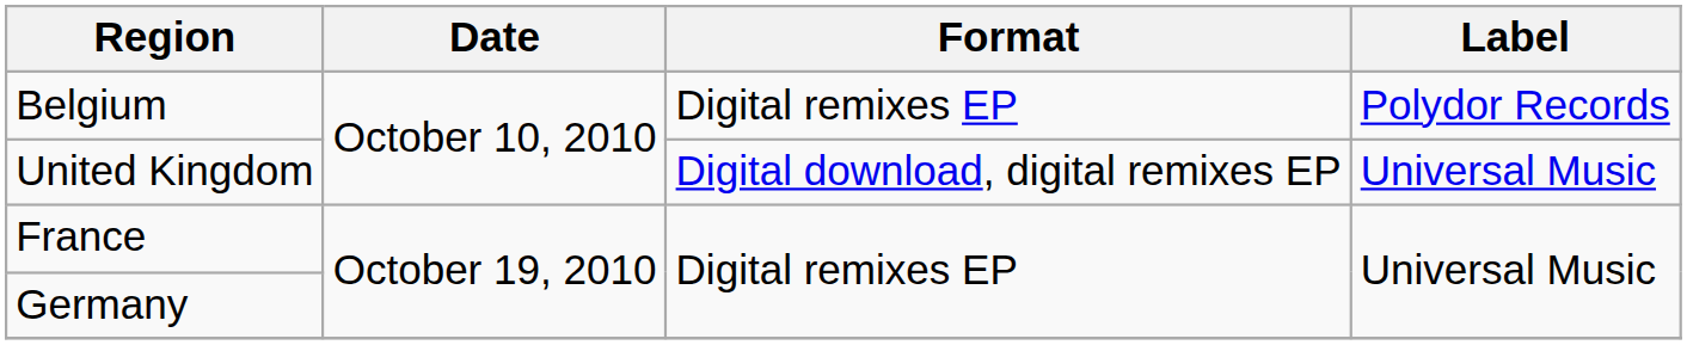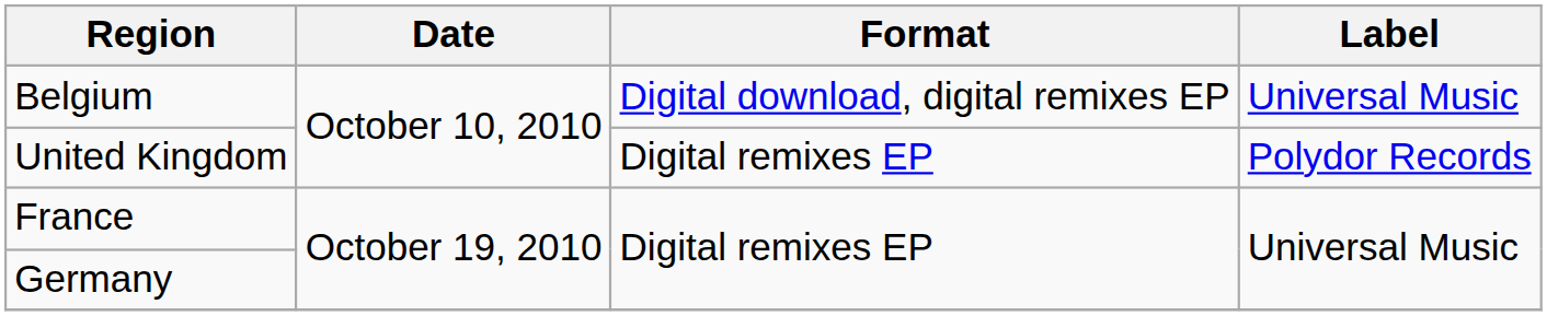Belgium | Format: Digital remixes EP -> Digital download, digital remixes EP
Belgium | Label: Polydor Records -> Universal Music
United Kingdom | Format: Digital download, digital remixes EP -> Digital remixes EP
United Kingdom | Label: Universal Music -> Polydor Records
